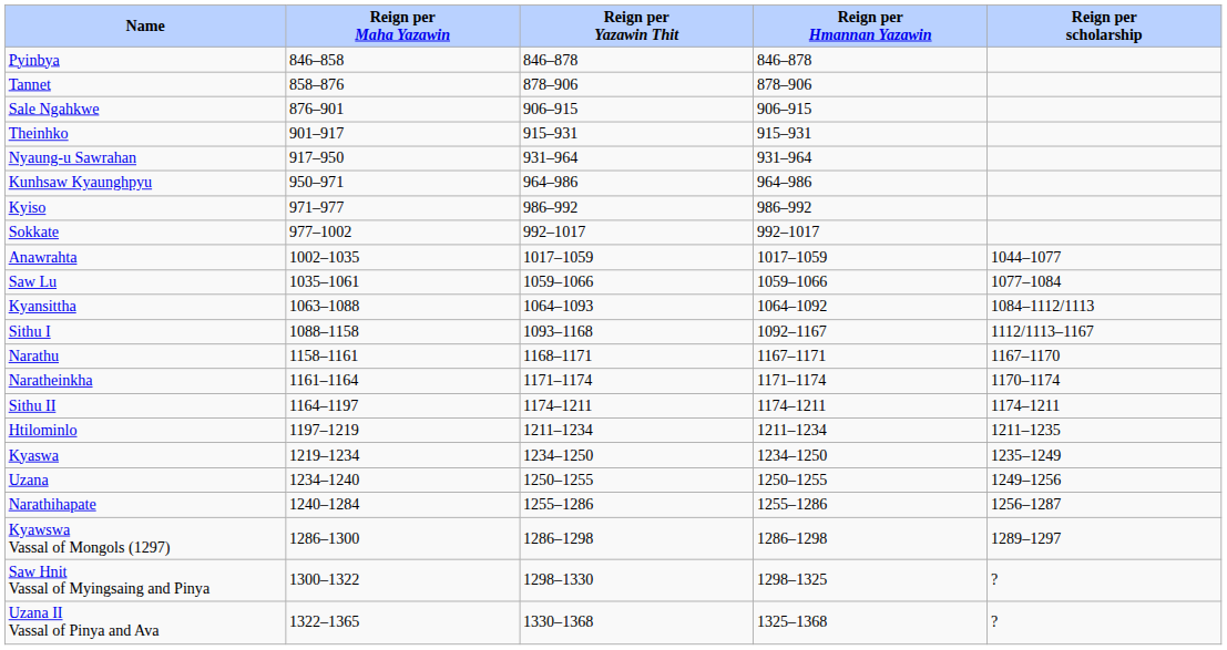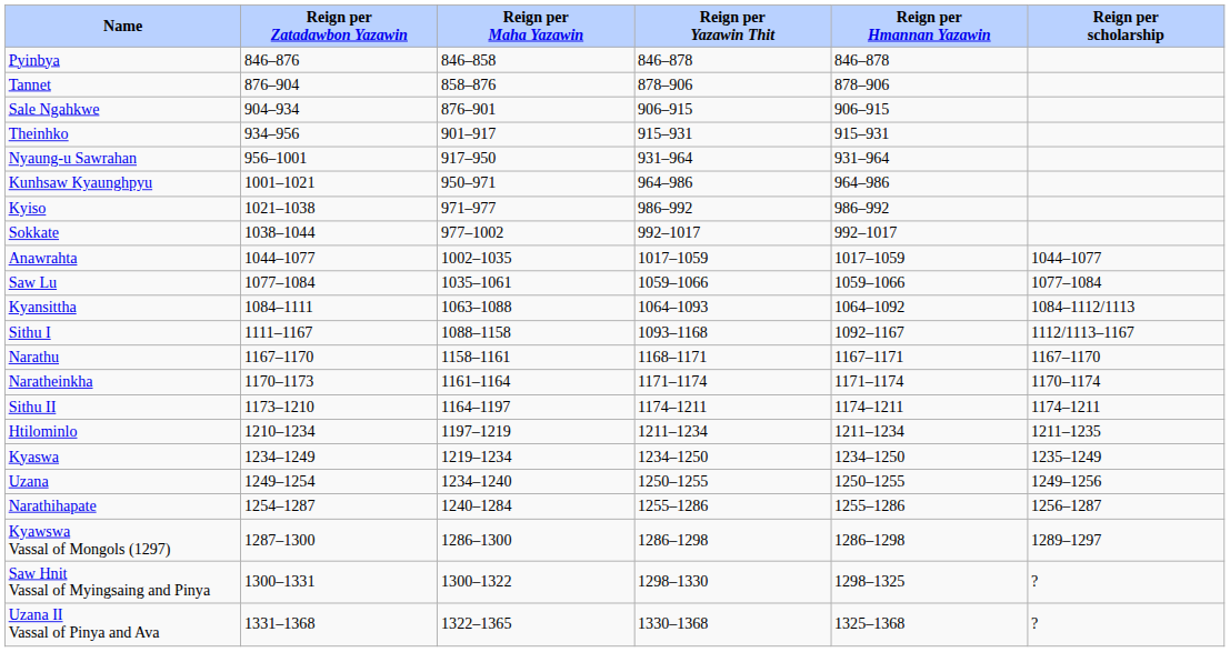+ column: Reign per Zatadawbon Yazawin | 846–876 | 876–904 | 904–934 | 934–956 | 956–1001 | 1001–1021 | 1021–1038 | 1038–1044 | 1044–1077 | 1077–1084 | 1084–1111 | 1111–1167 | 1167–1170 | 1170–1173 | 1173–1210 | 1210–1234 | 1234–1249 | 1249–1254 | 1254–1287 | 1287–1300 | 1300–1331 | 1331–1368
